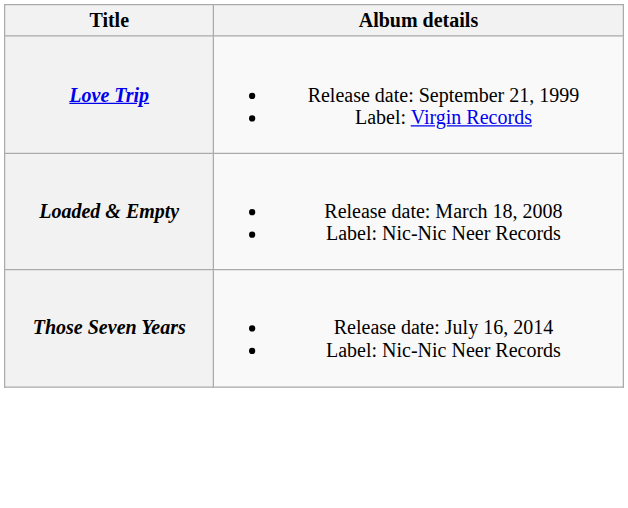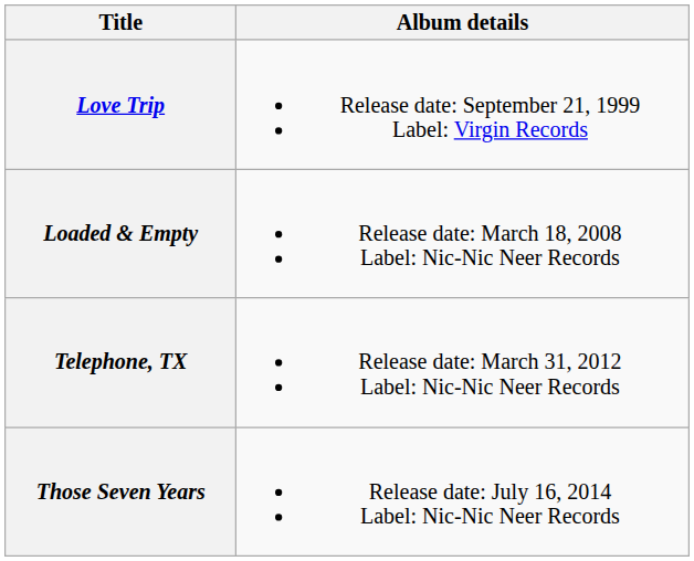+ row: Telephone, TX | Release date: March 31, 2012 Label: Nic-Nic Neer Records
